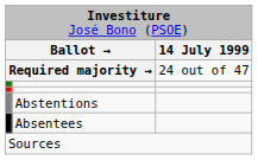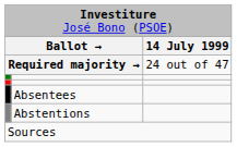rows swapped: Abstentions <-> Absentees
